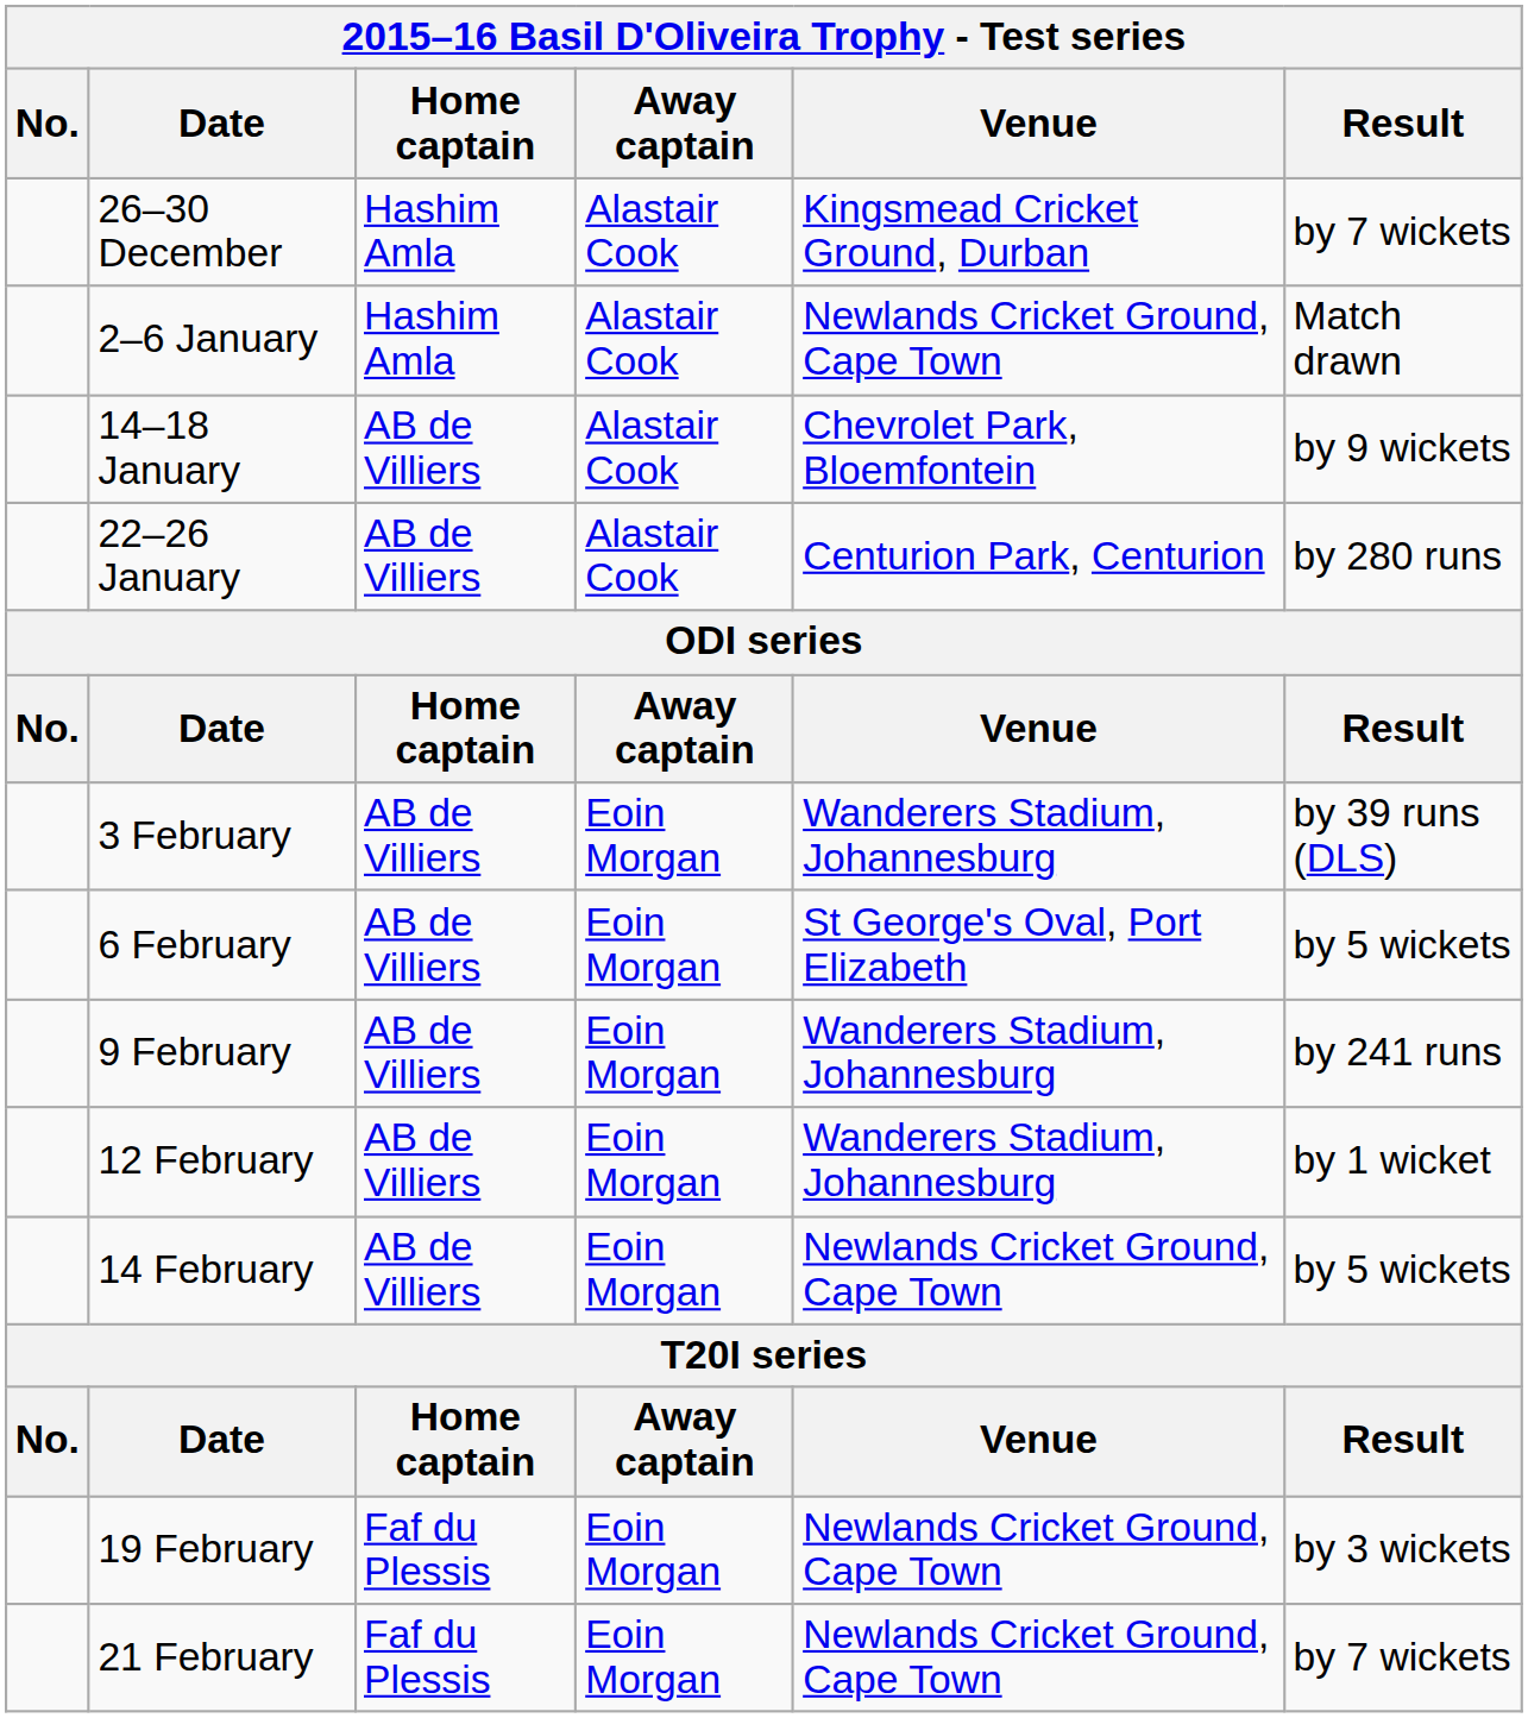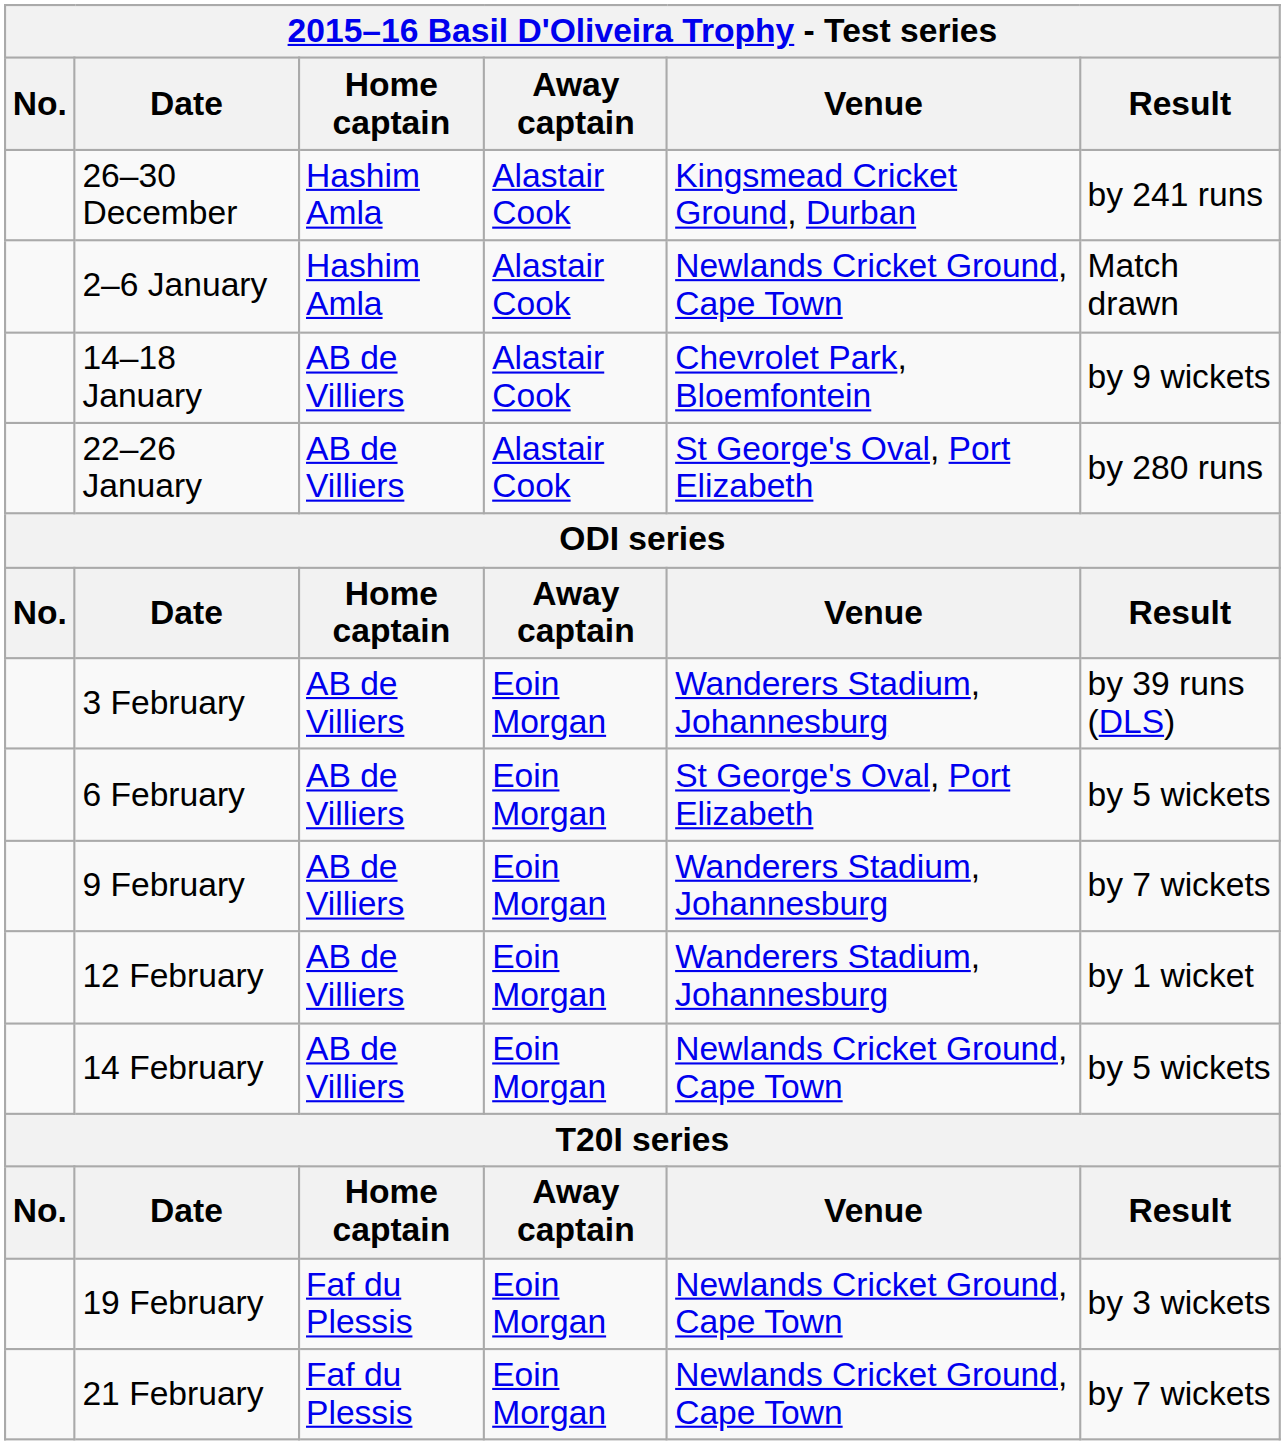26–30 December | Result: by 7 wickets -> by 241 runs
22–26 January | Venue: Centurion Park, Centurion -> St George's Oval, Port Elizabeth
9 February | Result: by 241 runs -> by 7 wickets
